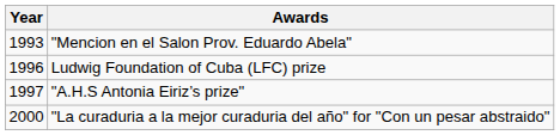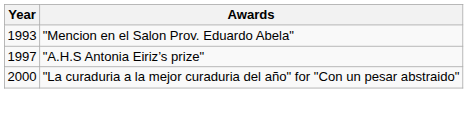- row: 1996 | Ludwig Foundation of Cuba (LFC) prize
